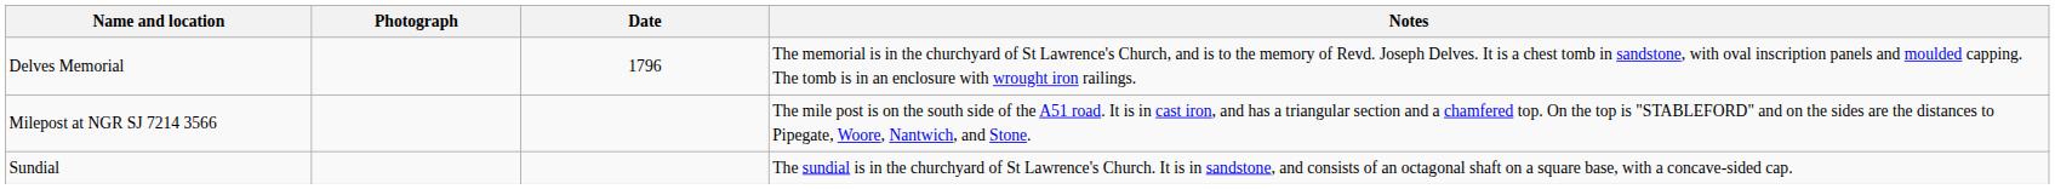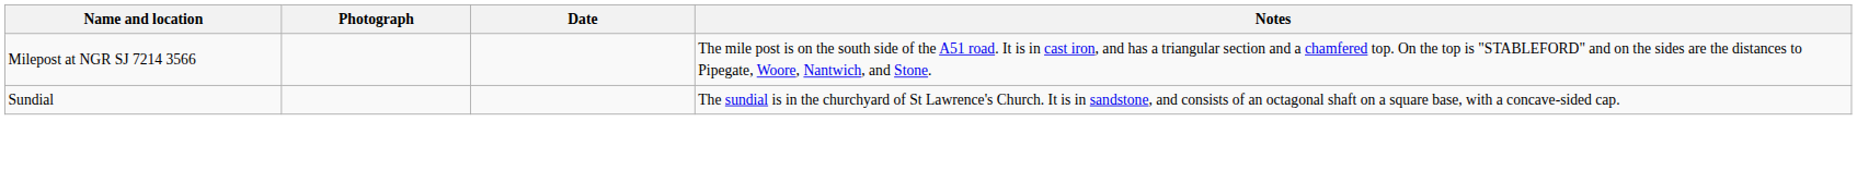- row: Delves Memorial | 1796 | The memorial is in the churchyard of St Lawrence's Church, and is to the memory of Revd. Joseph Delves. It is a chest tomb in sandstone, with oval inscription panels and moulded capping. The tomb is in an enclosure with wrought iron railings.
